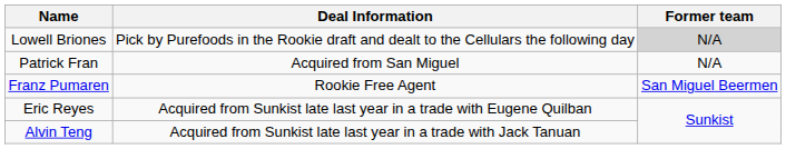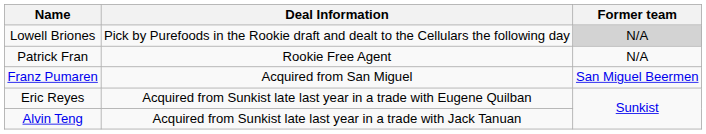Patrick Fran | Deal Information: Acquired from San Miguel -> Rookie Free Agent
Franz Pumaren | Deal Information: Rookie Free Agent -> Acquired from San Miguel
